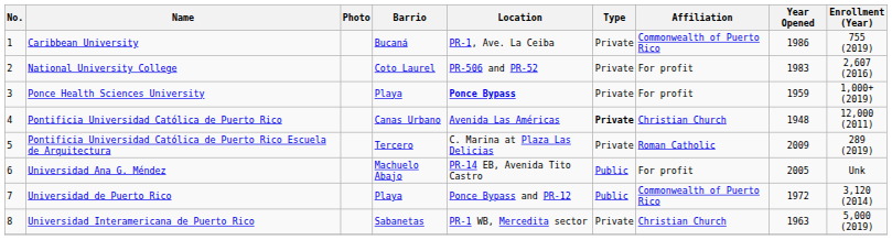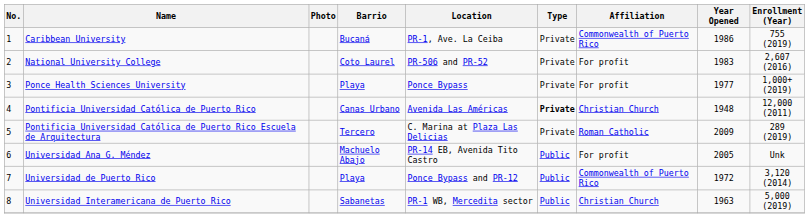Ponce Health Sciences University | Location: bold -> normal
Ponce Health Sciences University | Year Opened: 1959 -> 1977
Universidad Interamericana de Puerto Rico | Type: Private -> Public
